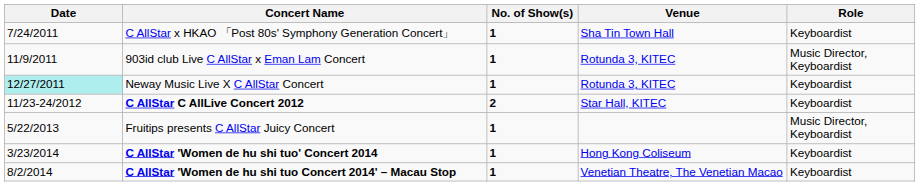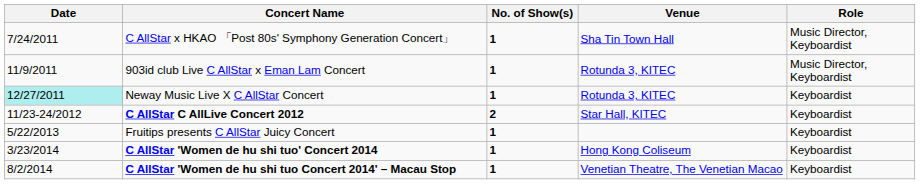C AllStar x HKAO 「Post 80s' Symphony Generation Concert」 | Role: Keyboardist -> Music Director, Keyboardist
Fruitips presents C AllStar Juicy Concert | Role: Music Director, Keyboardist -> Keyboardist
